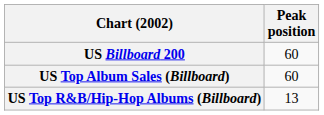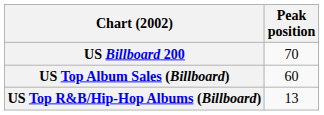US Billboard 200 | Peak position: 60 -> 70
